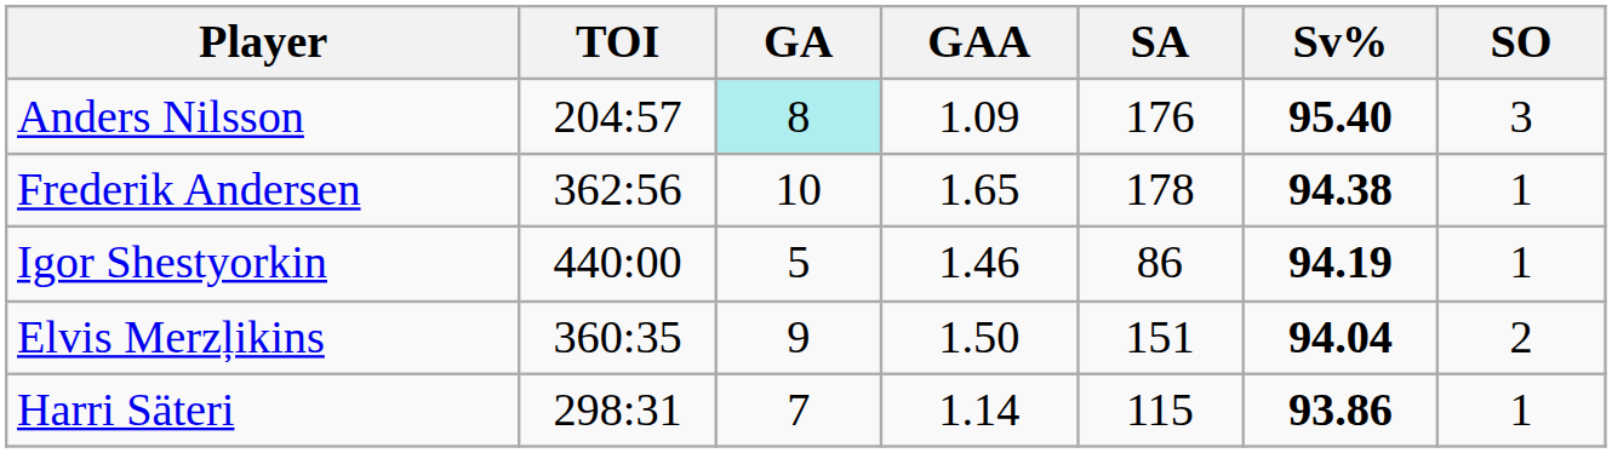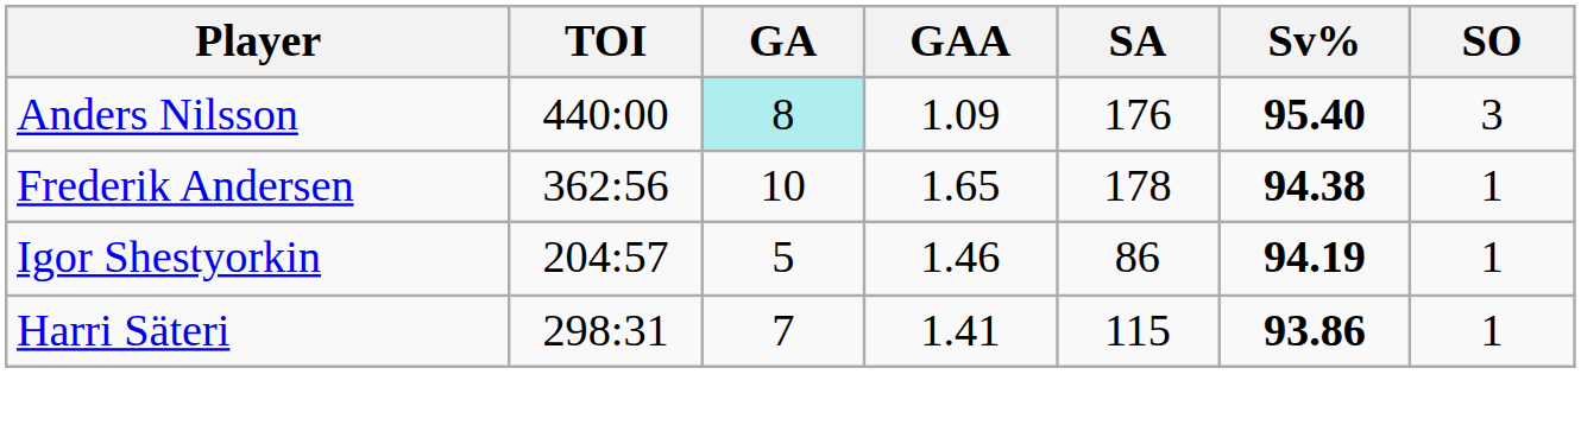Anders Nilsson | TOI: 204:57 -> 440:00
Igor Shestyorkin | TOI: 440:00 -> 204:57
- row: Elvis Merzļikins | 360:35 | 9 | 1.50 | 151 | 94.04 | 2
Harri Säteri | GAA: 1.14 -> 1.41
